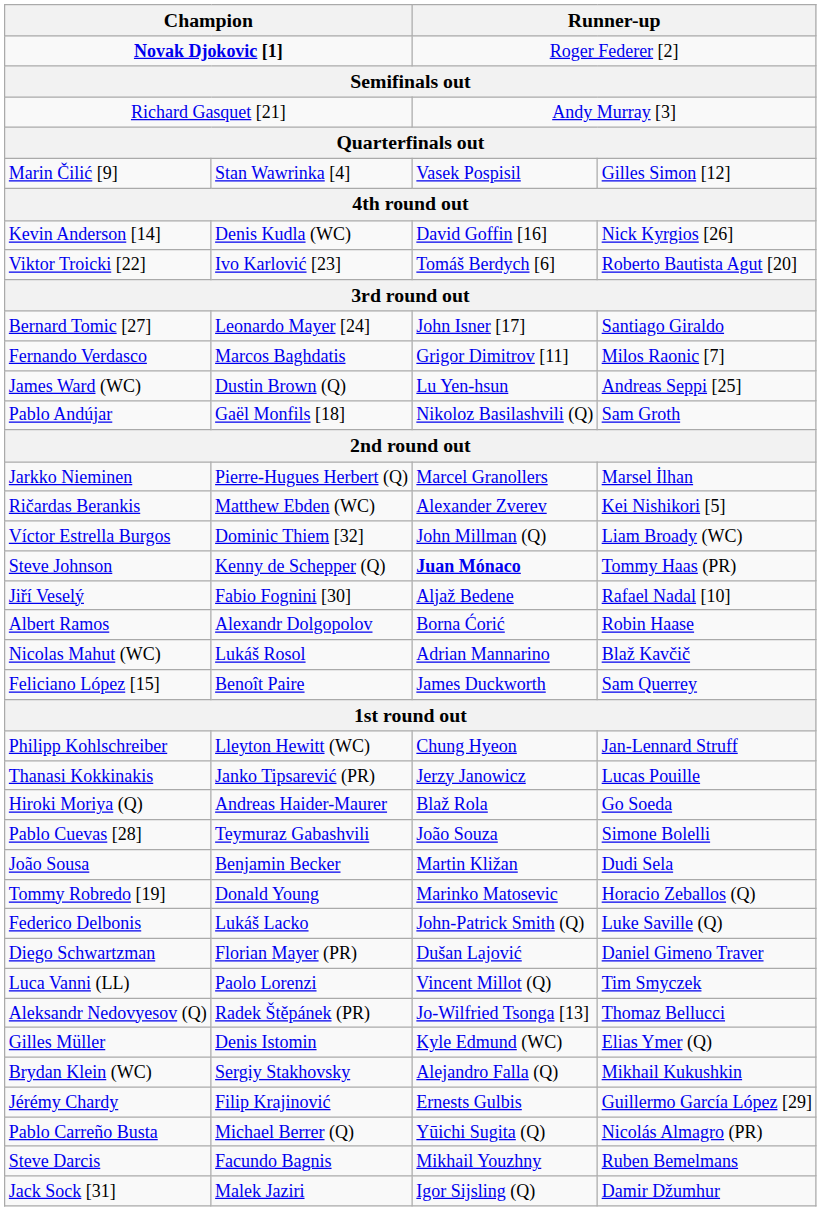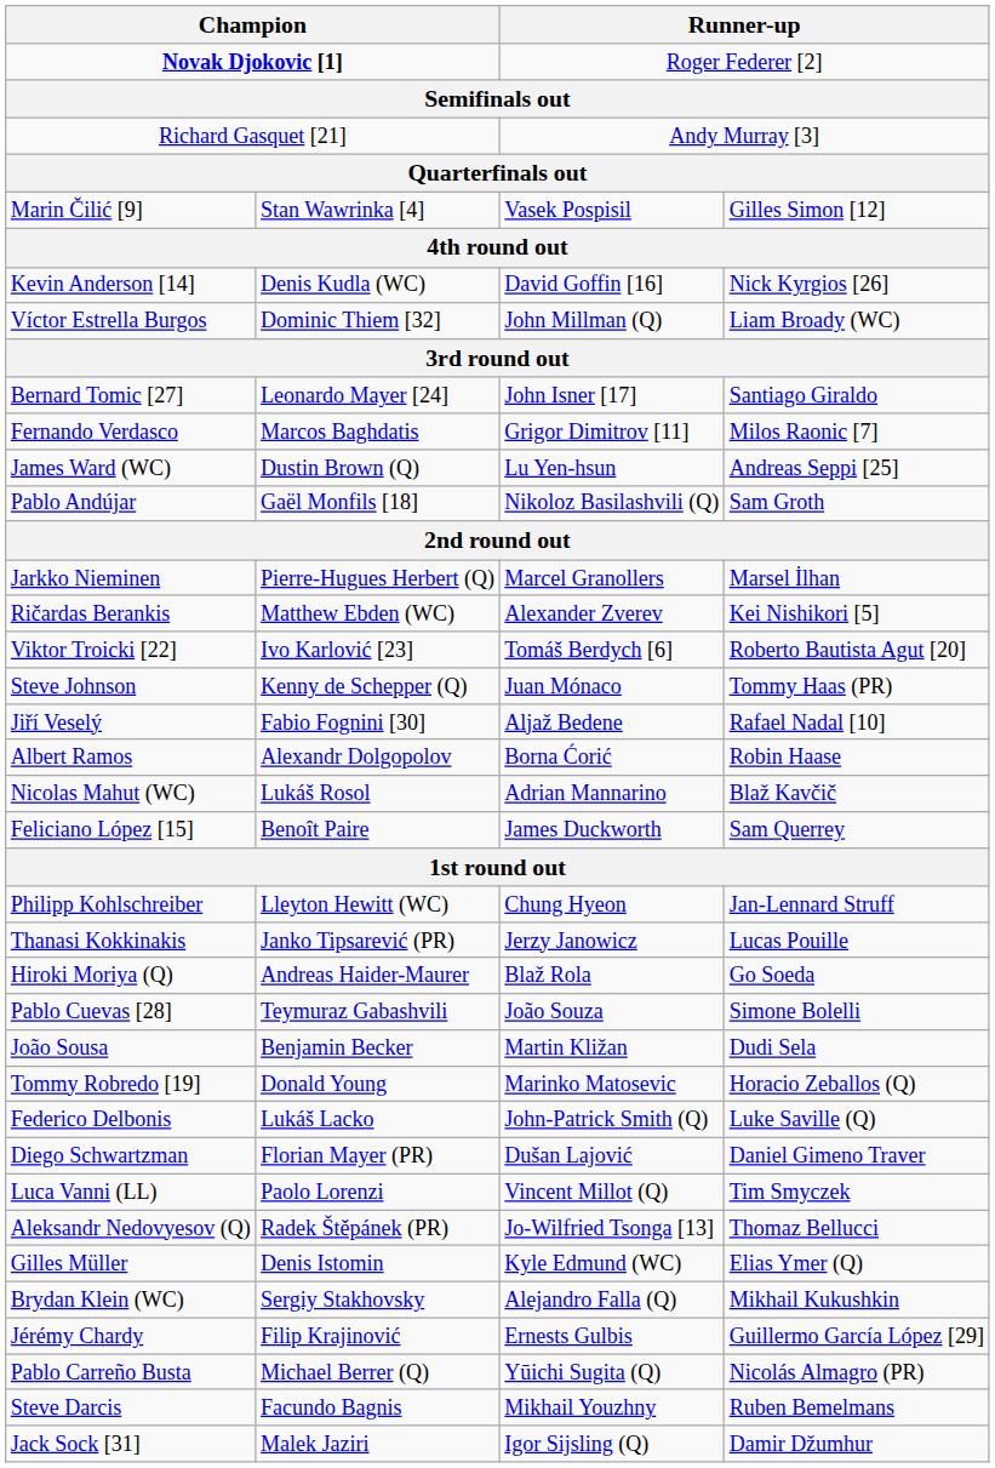rows swapped: Viktor Troicki [22] <-> Víctor Estrella Burgos
Steve Johnson | column 3: bold -> normal
